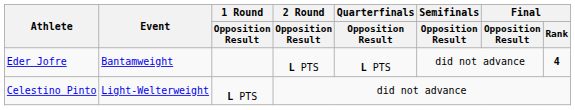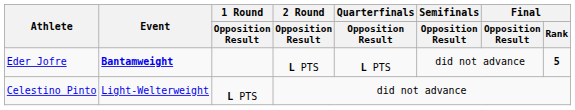Eder Jofre | Event: normal -> bold
Eder Jofre | Final / Rank: 4 -> 5
